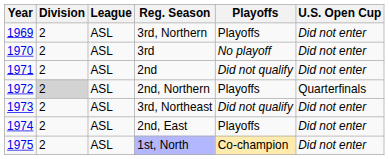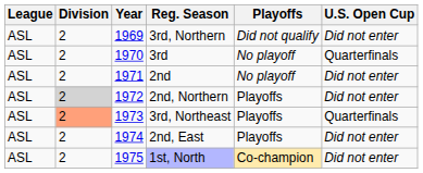columns swapped: Year <-> League
3rd, Northern | Playoffs: Playoffs -> Did not qualify
3rd | U.S. Open Cup: Did not enter -> Quarterfinals
2nd | Playoffs: Did not qualify -> No playoff
2nd, Northern | U.S. Open Cup: Quarterfinals -> Did not enter
3rd, Northeast | Division: no background -> lightsalmon background
3rd, Northeast | Playoffs: Did not qualify -> Playoffs
3rd, Northeast | U.S. Open Cup: Did not enter -> Quarterfinals
